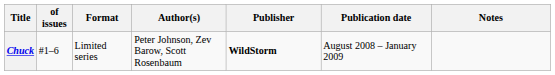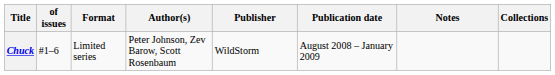+ column: Collections
Chuck | Publisher: bold -> normal
